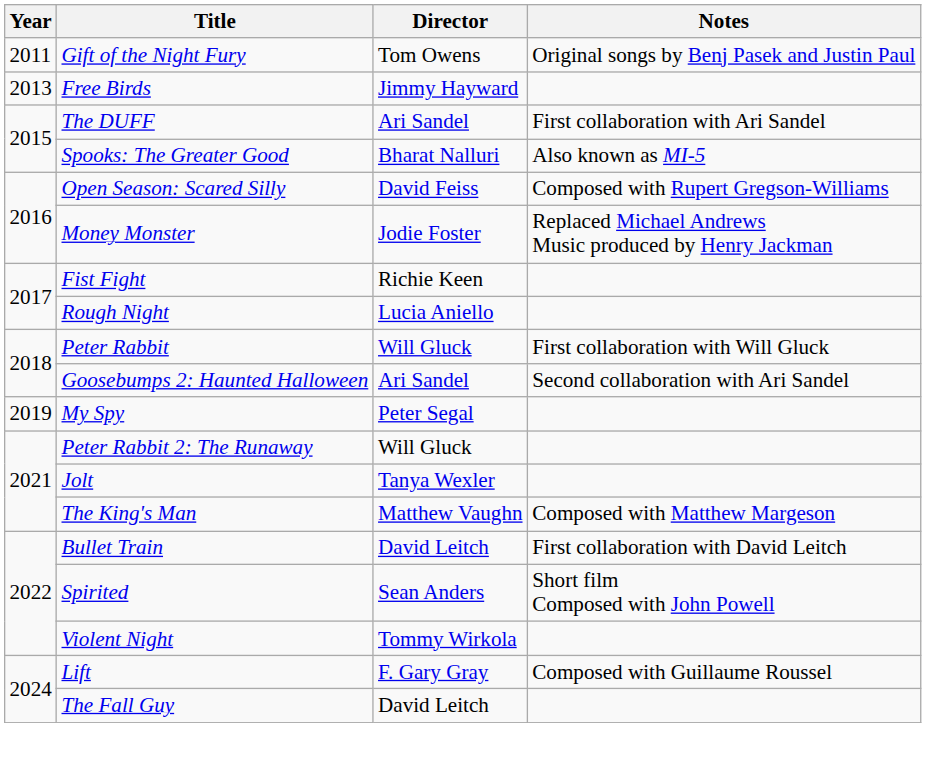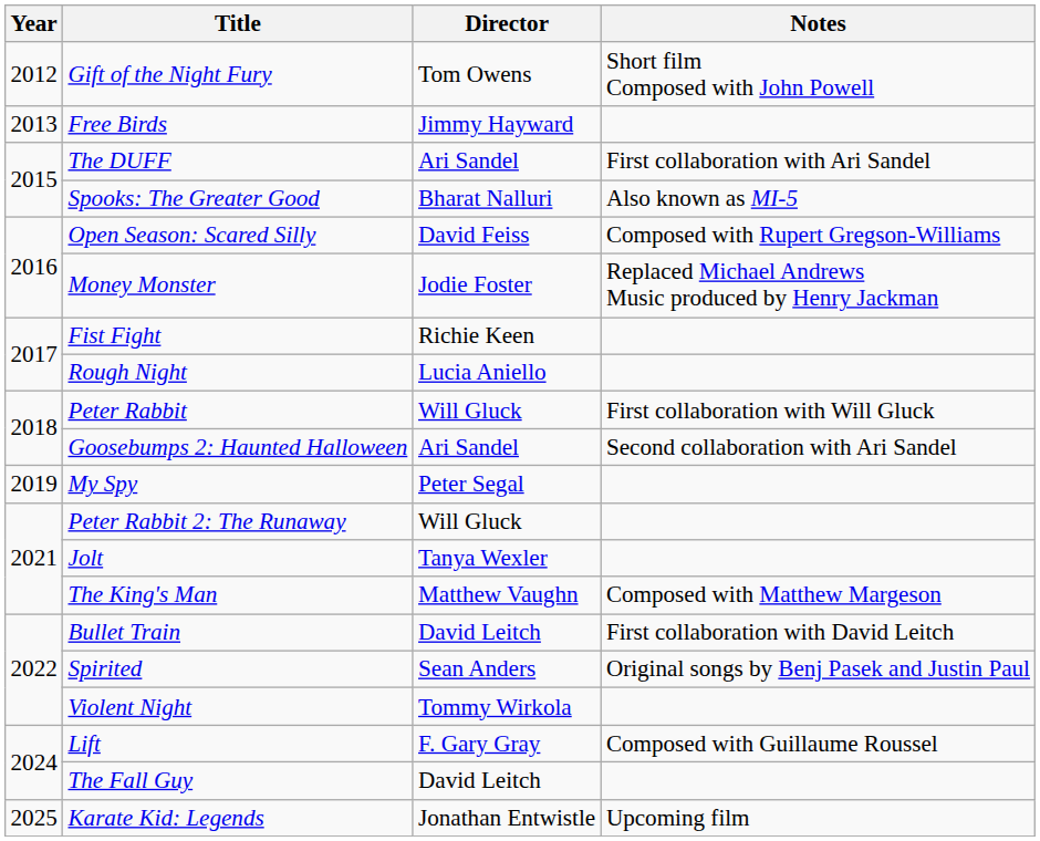Gift of the Night Fury | Year: 2011 -> 2012
Gift of the Night Fury | Notes: Original songs by Benj Pasek and Justin Paul -> Short film Composed with John Powell
Spirited | Notes: Short film Composed with John Powell -> Original songs by Benj Pasek and Justin Paul
+ row: 2025 | Karate Kid: Legends | Jonathan Entwistle | Upcoming film
